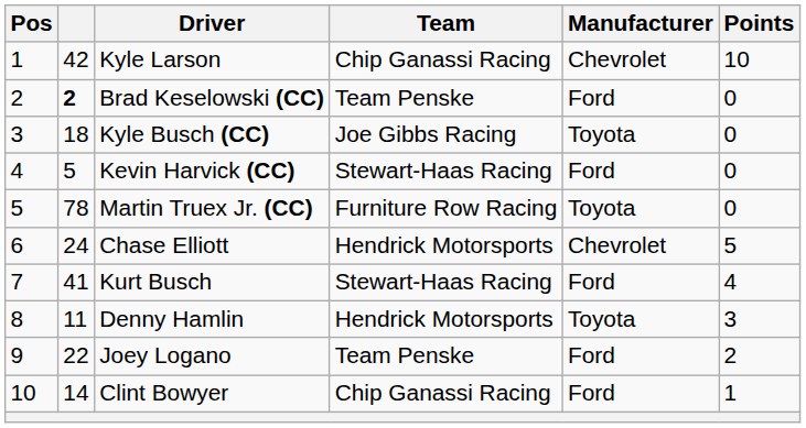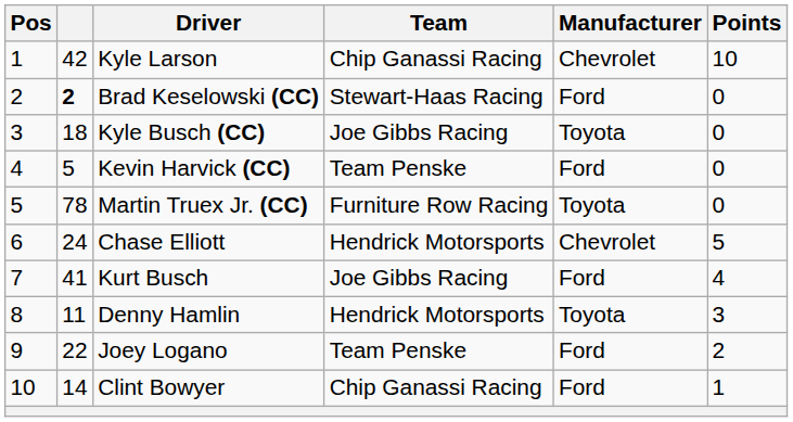Brad Keselowski (CC) | Team: Team Penske -> Stewart-Haas Racing
Kevin Harvick (CC) | Team: Stewart-Haas Racing -> Team Penske
Kurt Busch | Team: Stewart-Haas Racing -> Joe Gibbs Racing
